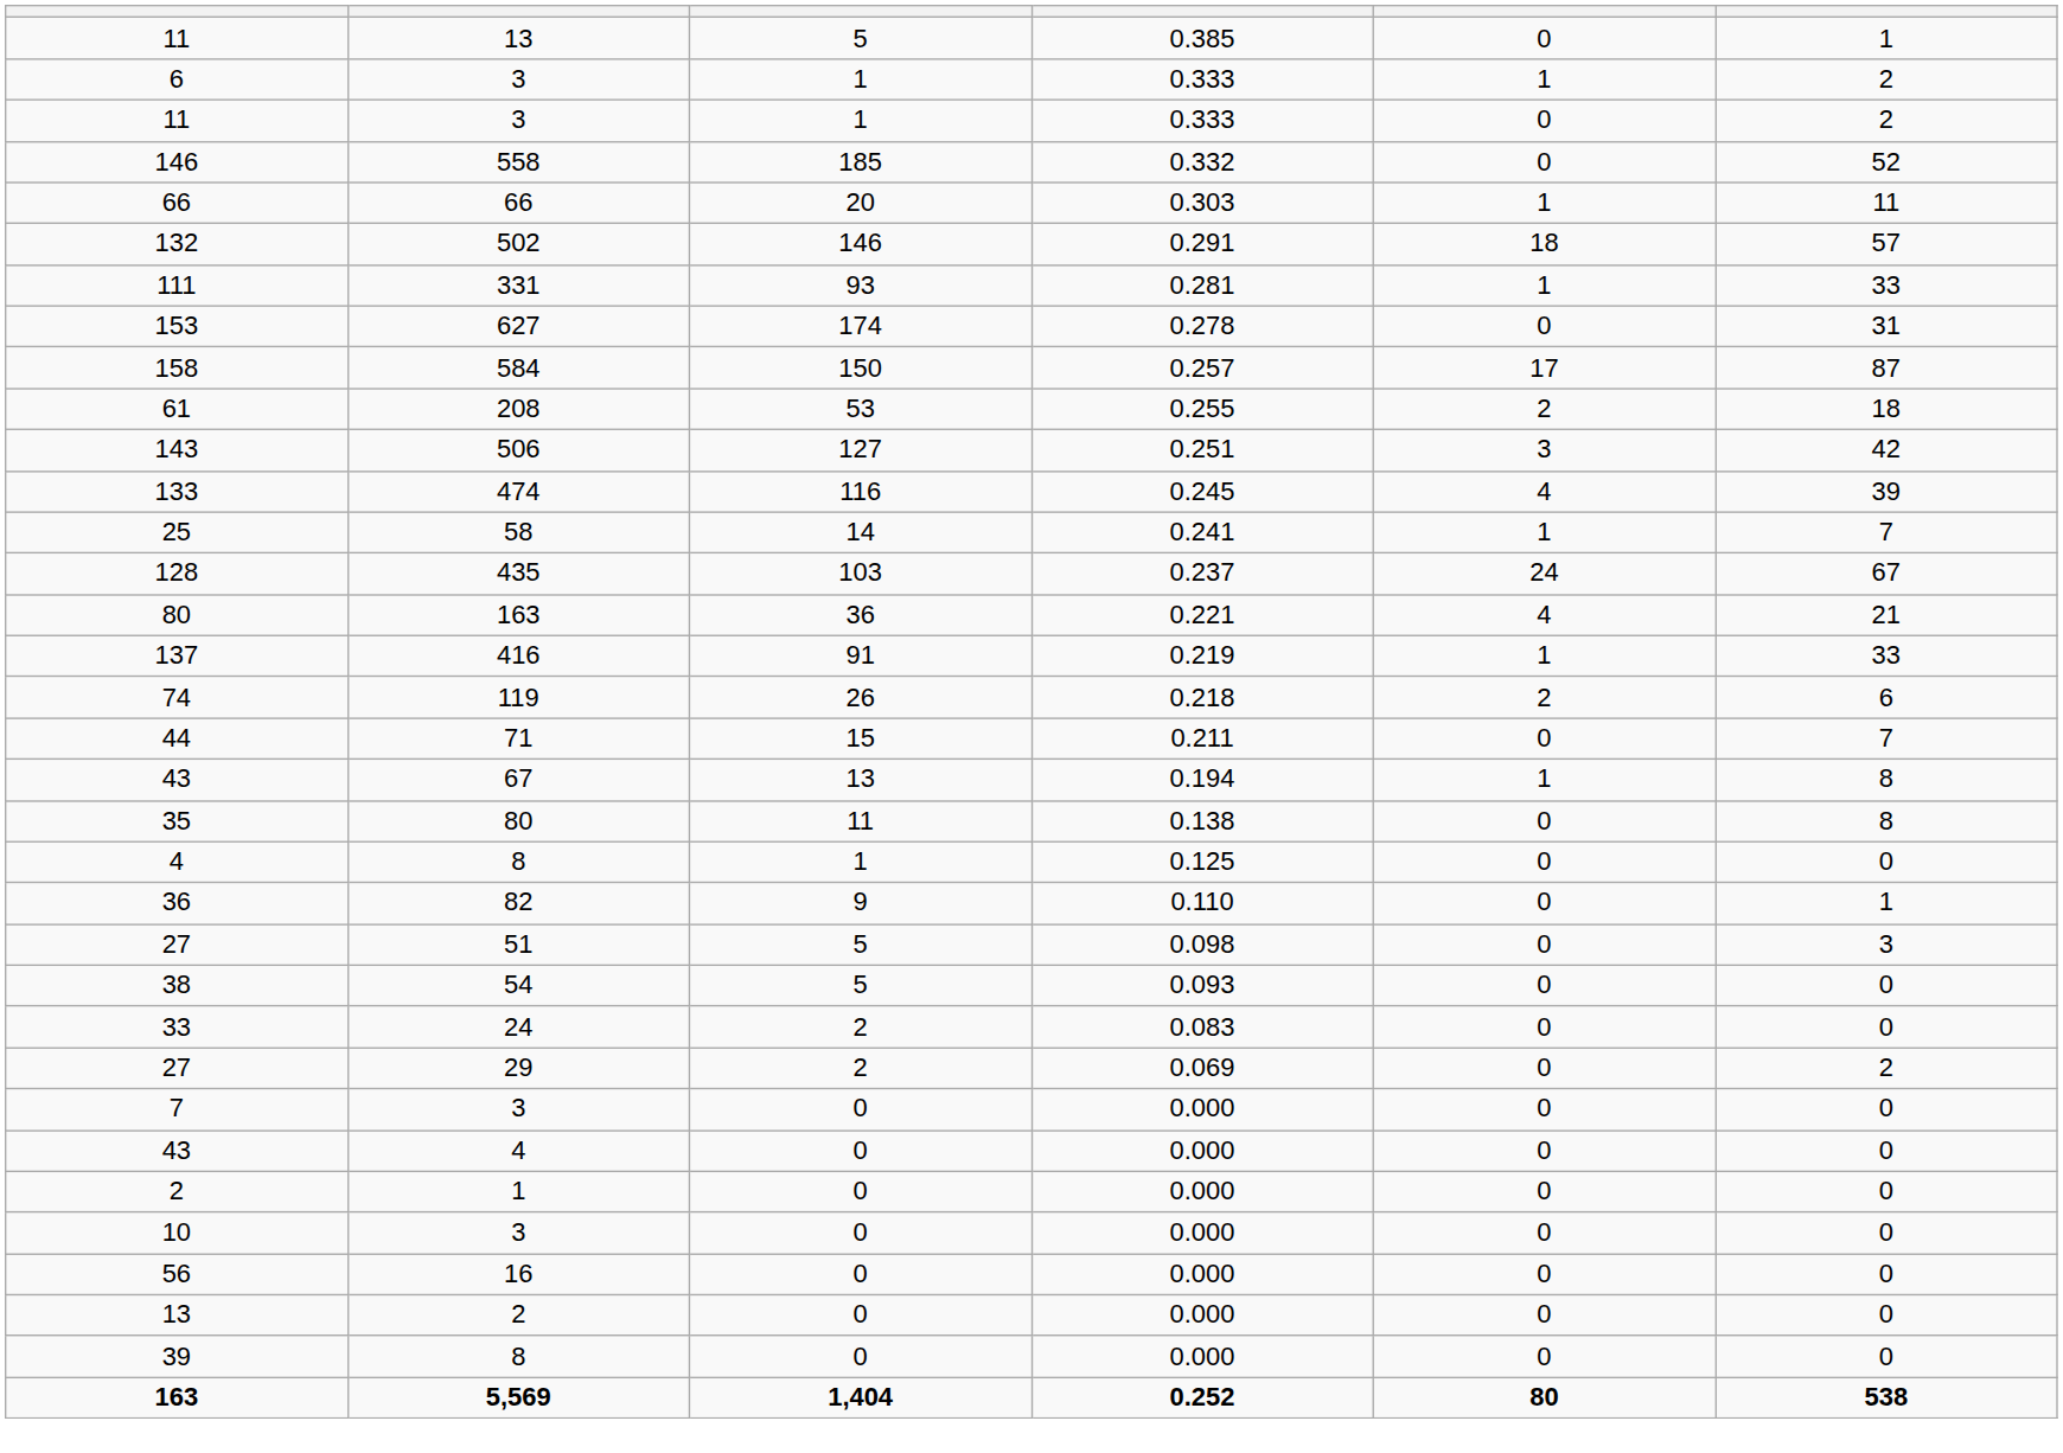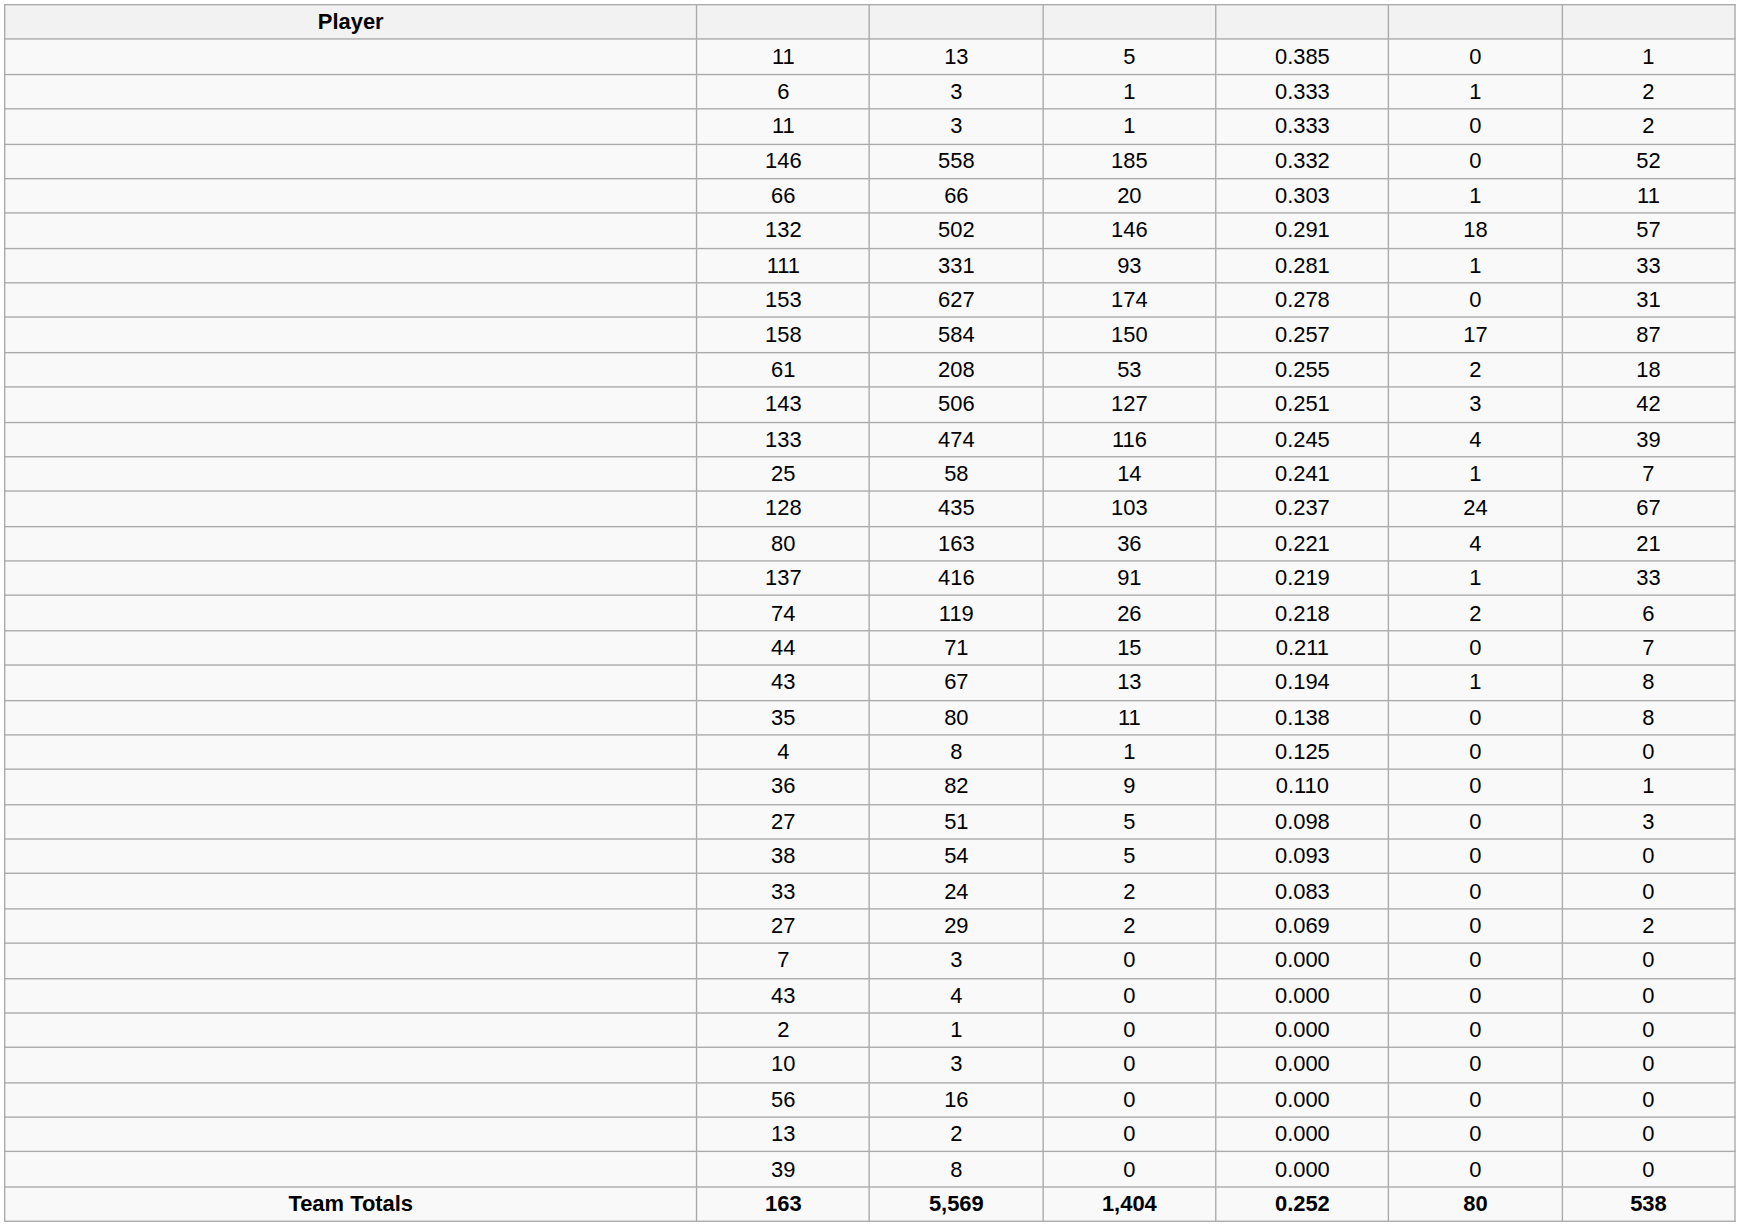+ column: Player | Team Totals
